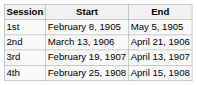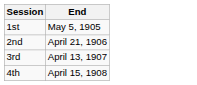- column: Start | February 8, 1905 | March 13, 1906 | February 19, 1907 | February 25, 1908
